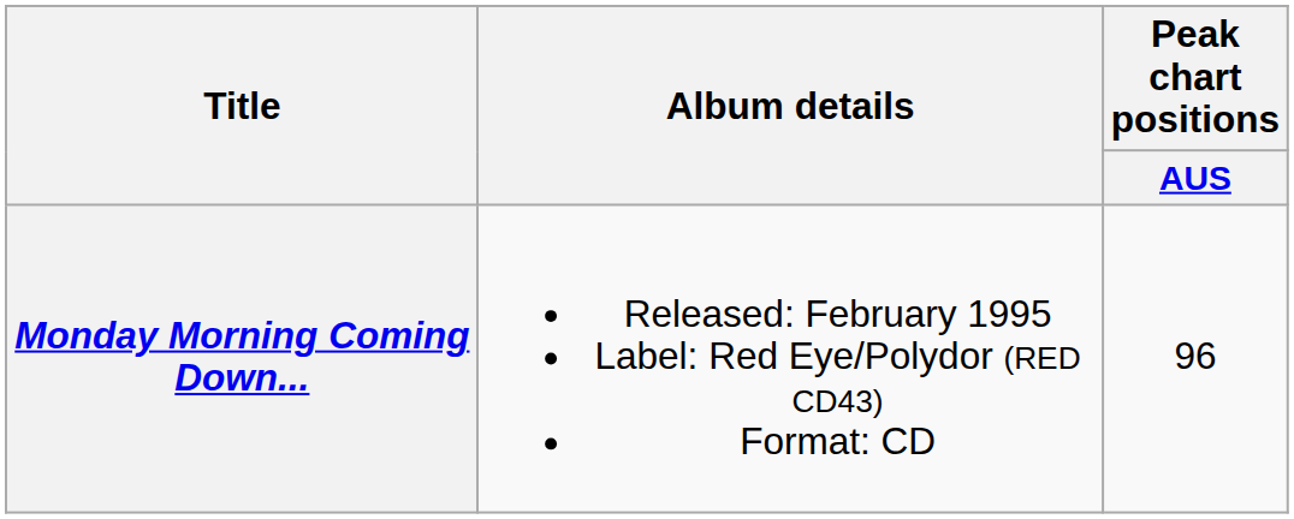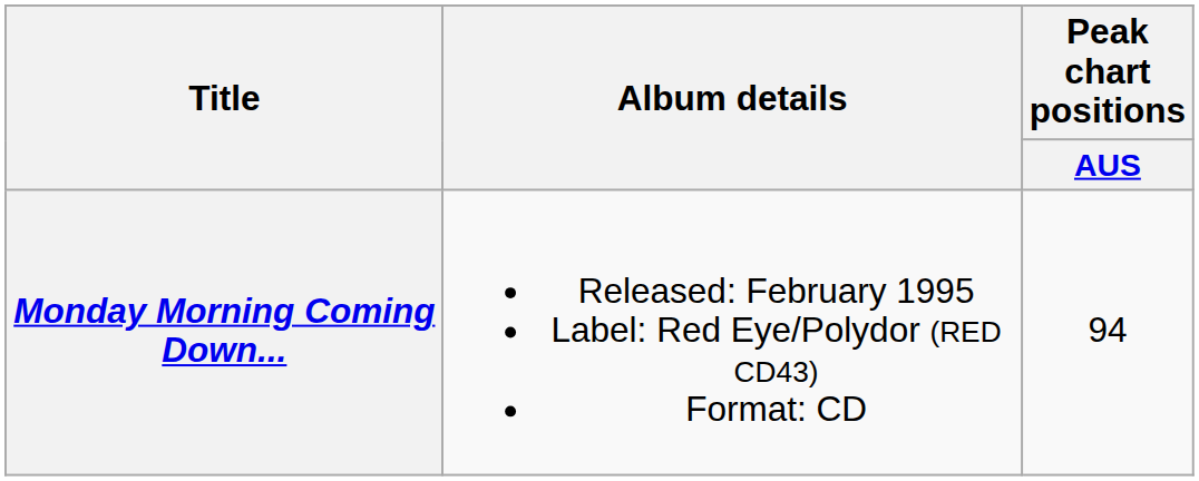Monday Morning Coming Down... | Peak chart positions / AUS: 96 -> 94
